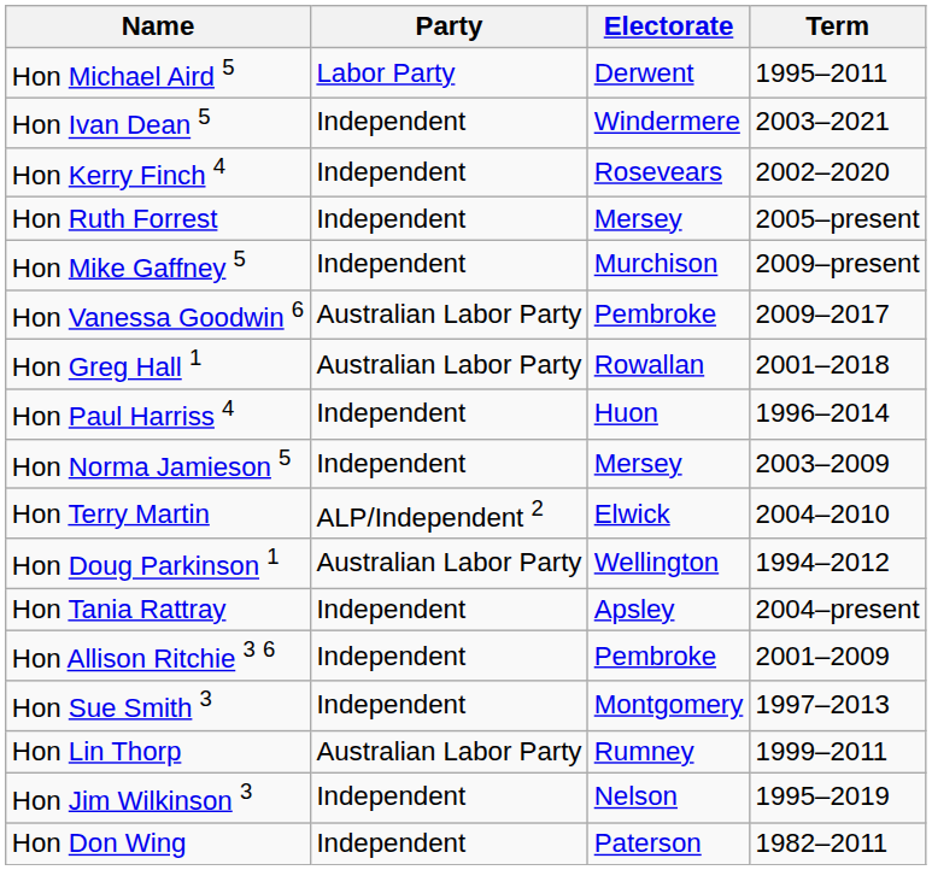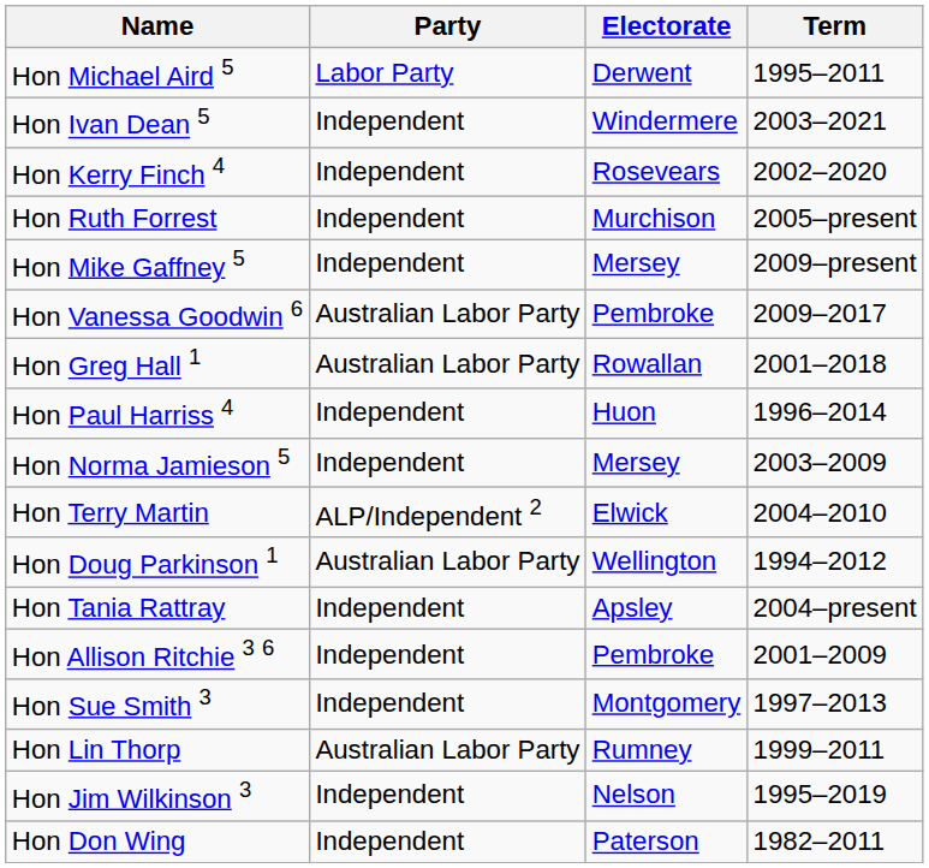Hon Ruth Forrest | Electorate: Mersey -> Murchison
Hon Mike Gaffney 5 | Electorate: Murchison -> Mersey
